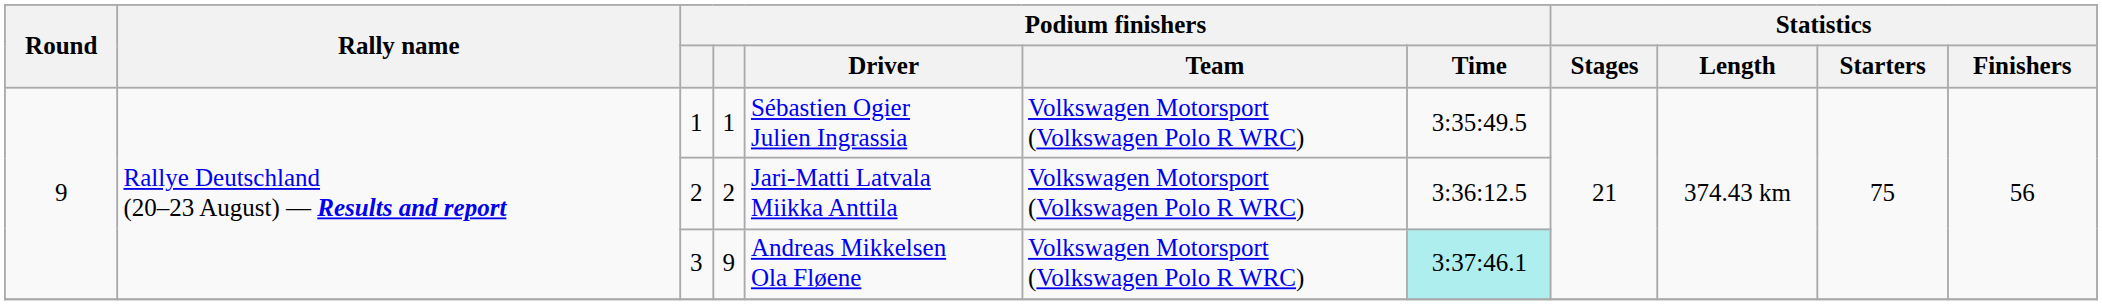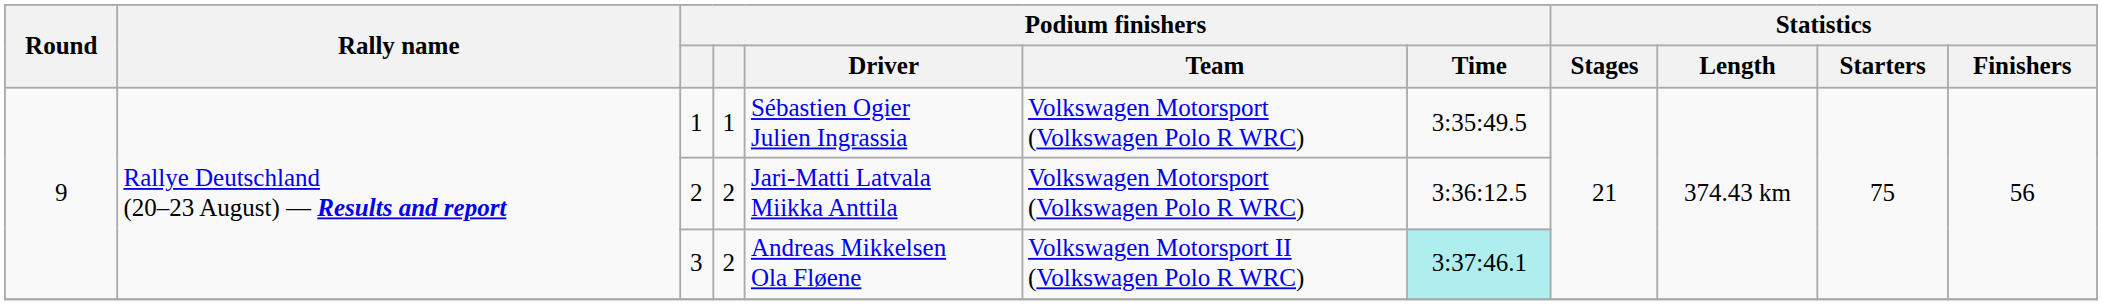3 | column 4: 9 -> 2
3 | Podium finishers / Team: Volkswagen Motorsport (Volkswagen Polo R WRC) -> Volkswagen Motorsport II (Volkswagen Polo R WRC)
